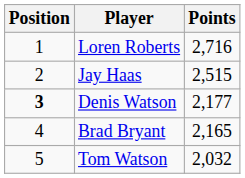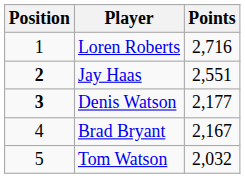Jay Haas | Position: normal -> bold
Jay Haas | Points: 2,515 -> 2,551
Brad Bryant | Points: 2,165 -> 2,167
